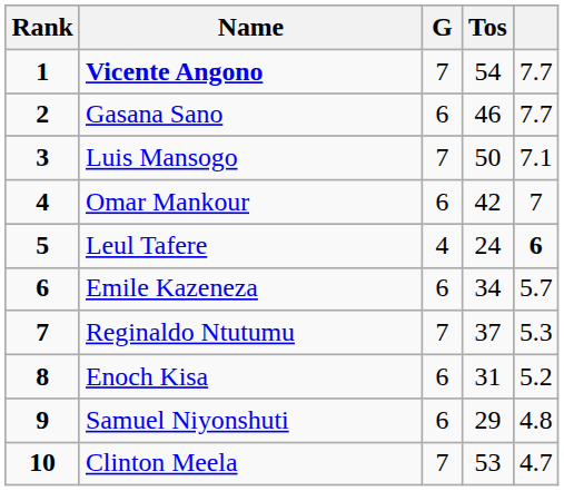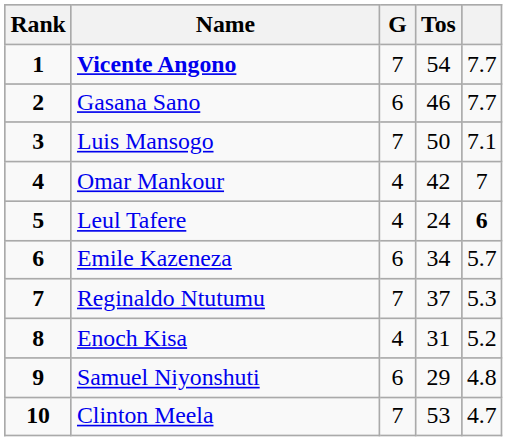Omar Mankour | G: 6 -> 4
Enoch Kisa | G: 6 -> 4
